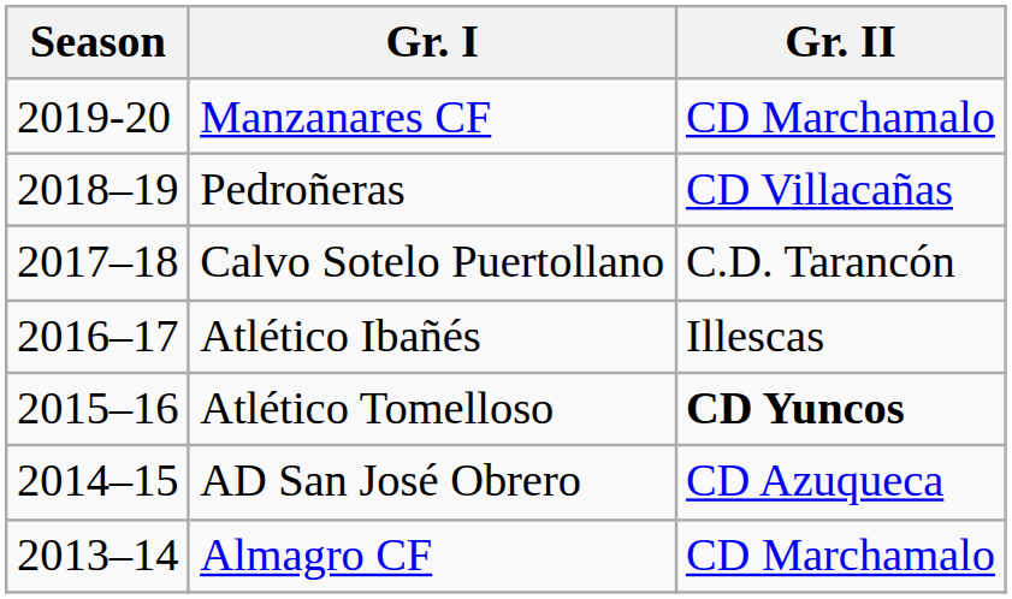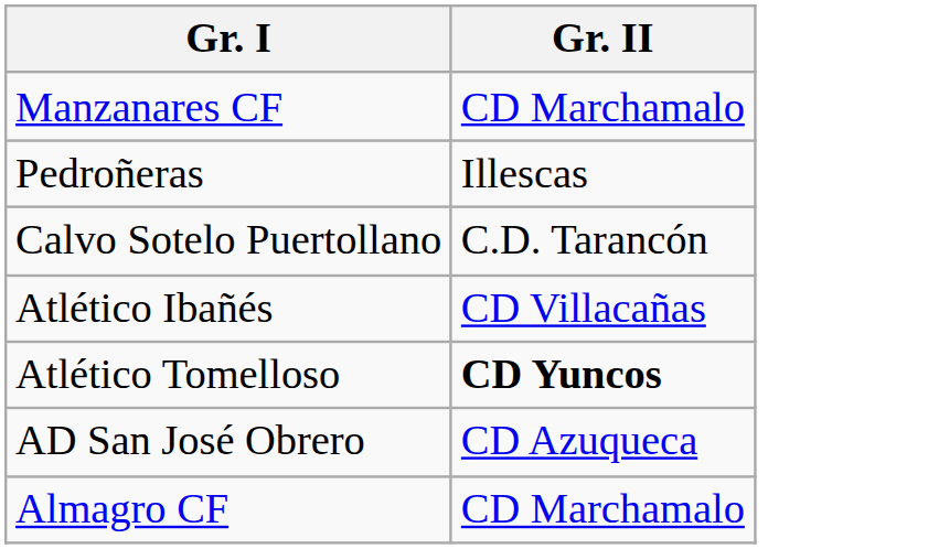- column: Season | 2019-20 | 2018–19 | 2017–18 | 2016–17 | 2015–16 | 2014–15 | 2013–14
Pedroñeras | Gr. II: CD Villacañas -> Illescas
Atlético Ibañés | Gr. II: Illescas -> CD Villacañas
